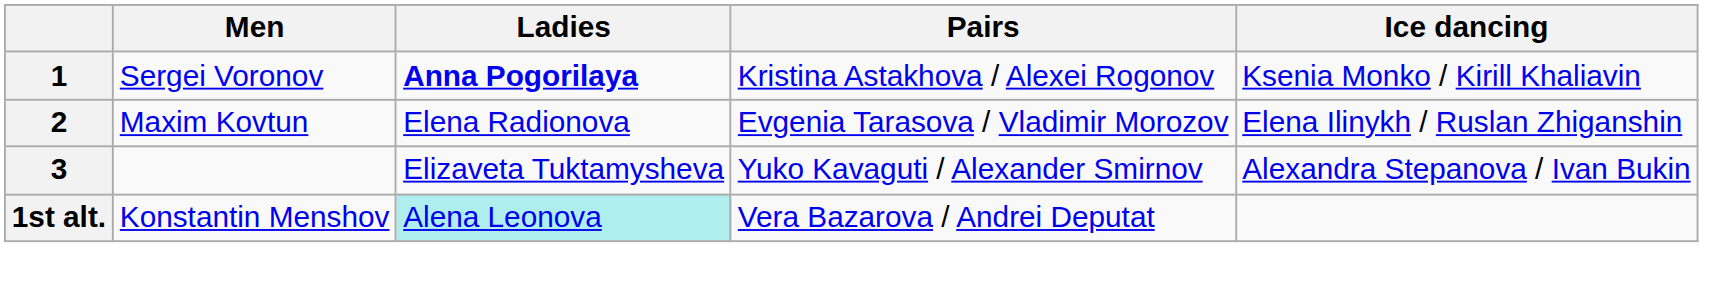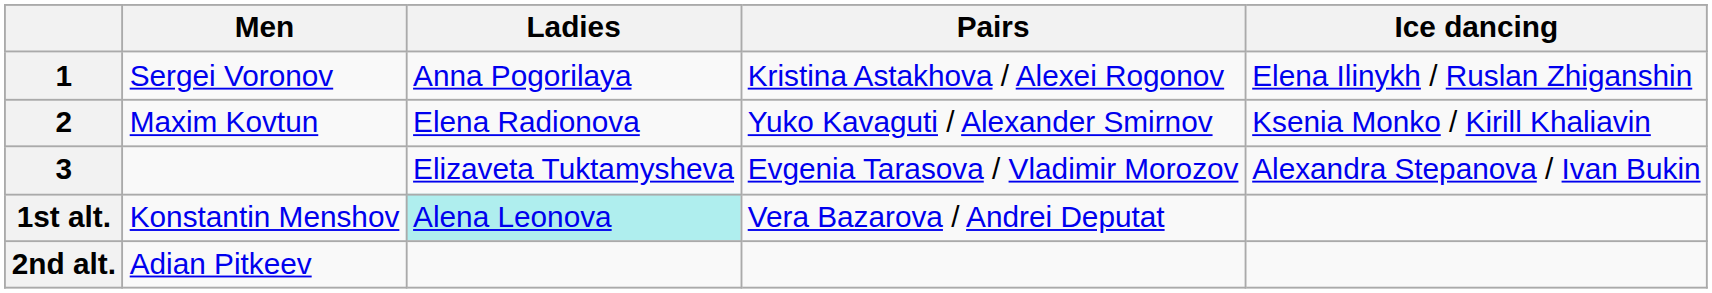1 | Ladies: bold -> normal
1 | Ice dancing: Ksenia Monko / Kirill Khaliavin -> Elena Ilinykh / Ruslan Zhiganshin
2 | Pairs: Evgenia Tarasova / Vladimir Morozov -> Yuko Kavaguti / Alexander Smirnov
2 | Ice dancing: Elena Ilinykh / Ruslan Zhiganshin -> Ksenia Monko / Kirill Khaliavin
3 | Pairs: Yuko Kavaguti / Alexander Smirnov -> Evgenia Tarasova / Vladimir Morozov
+ row: 2nd alt. | Adian Pitkeev
